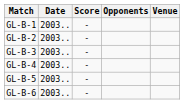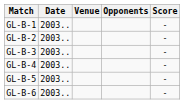columns swapped: Venue <-> Score
